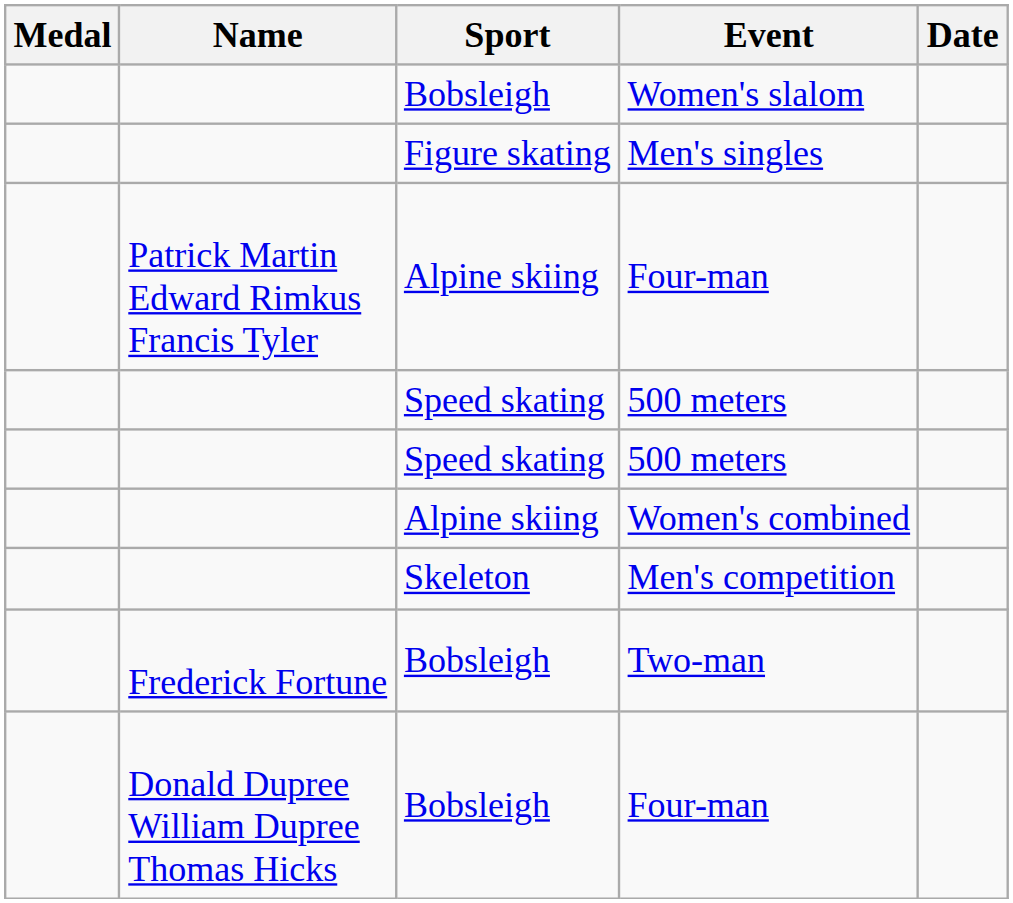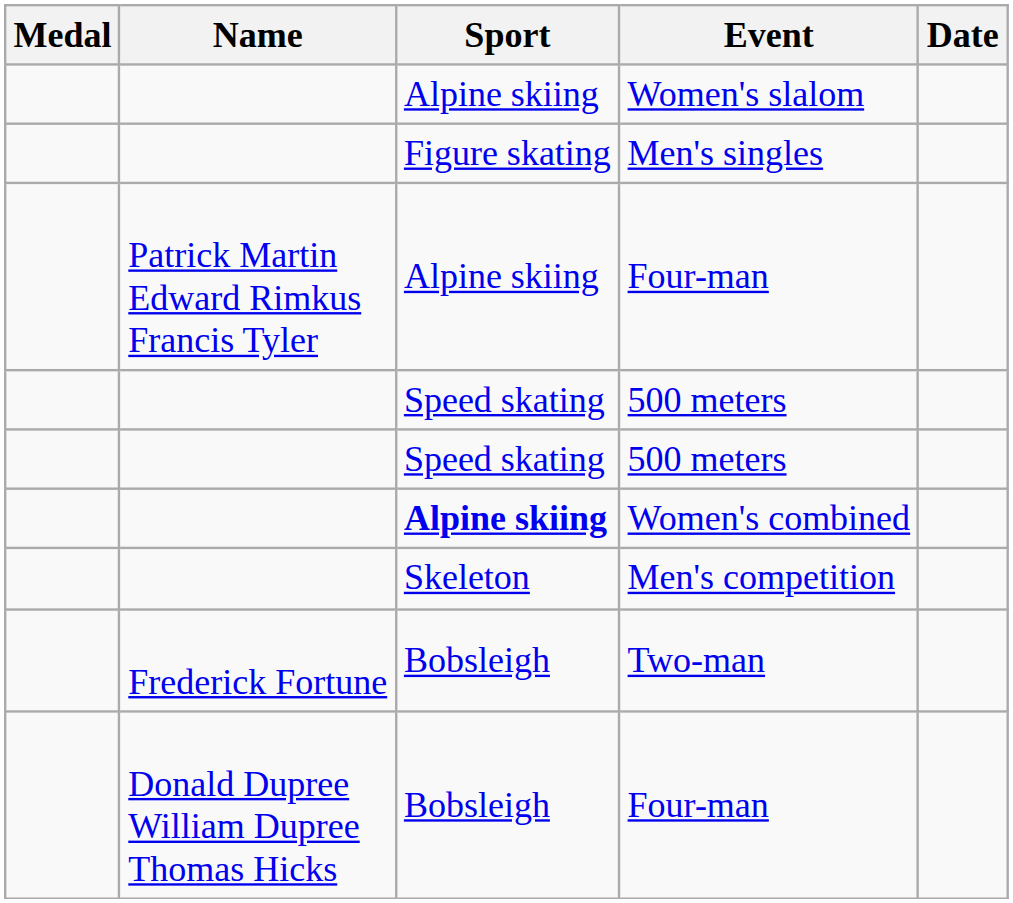Women's slalom | Sport: Bobsleigh -> Alpine skiing
Women's combined | Sport: normal -> bold
